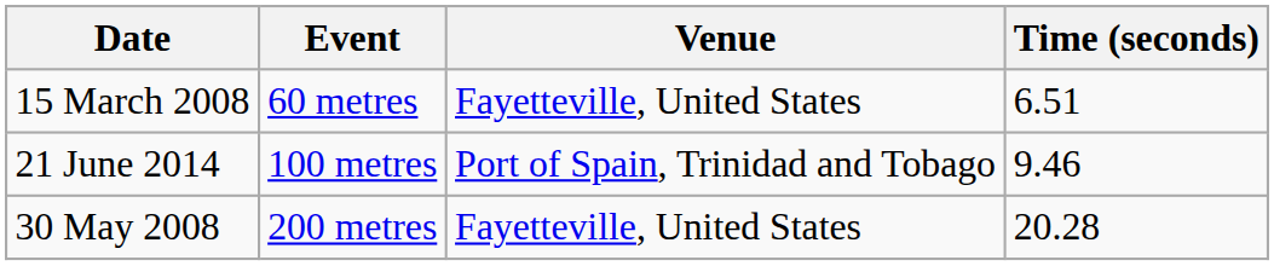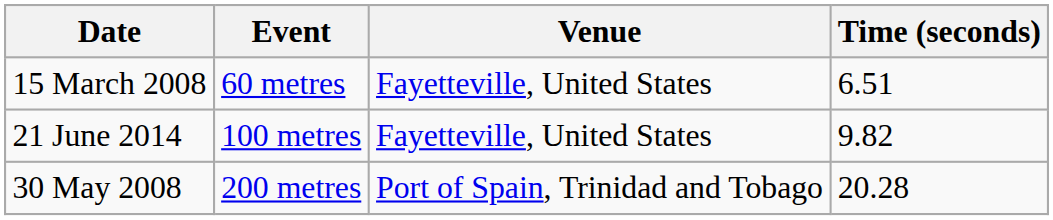21 June 2014 | Venue: Port of Spain, Trinidad and Tobago -> Fayetteville, United States
21 June 2014 | Time (seconds): 9.46 -> 9.82
30 May 2008 | Venue: Fayetteville, United States -> Port of Spain, Trinidad and Tobago
